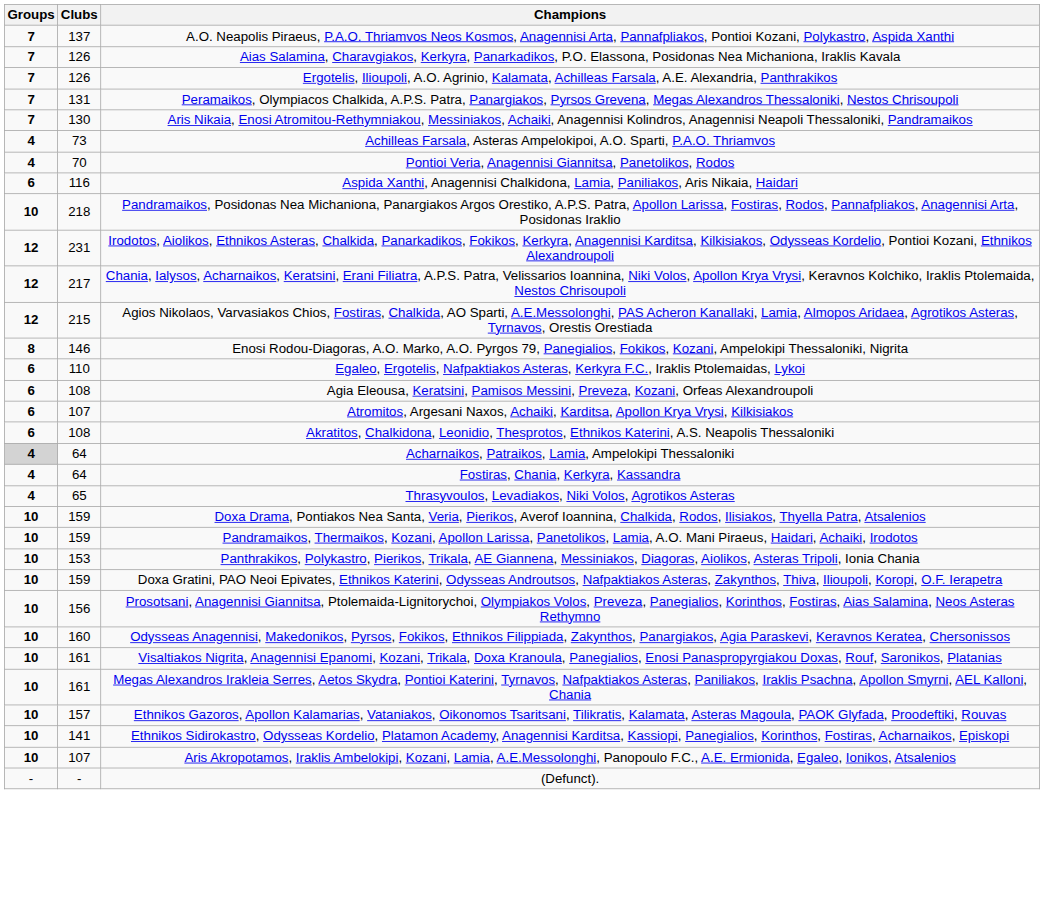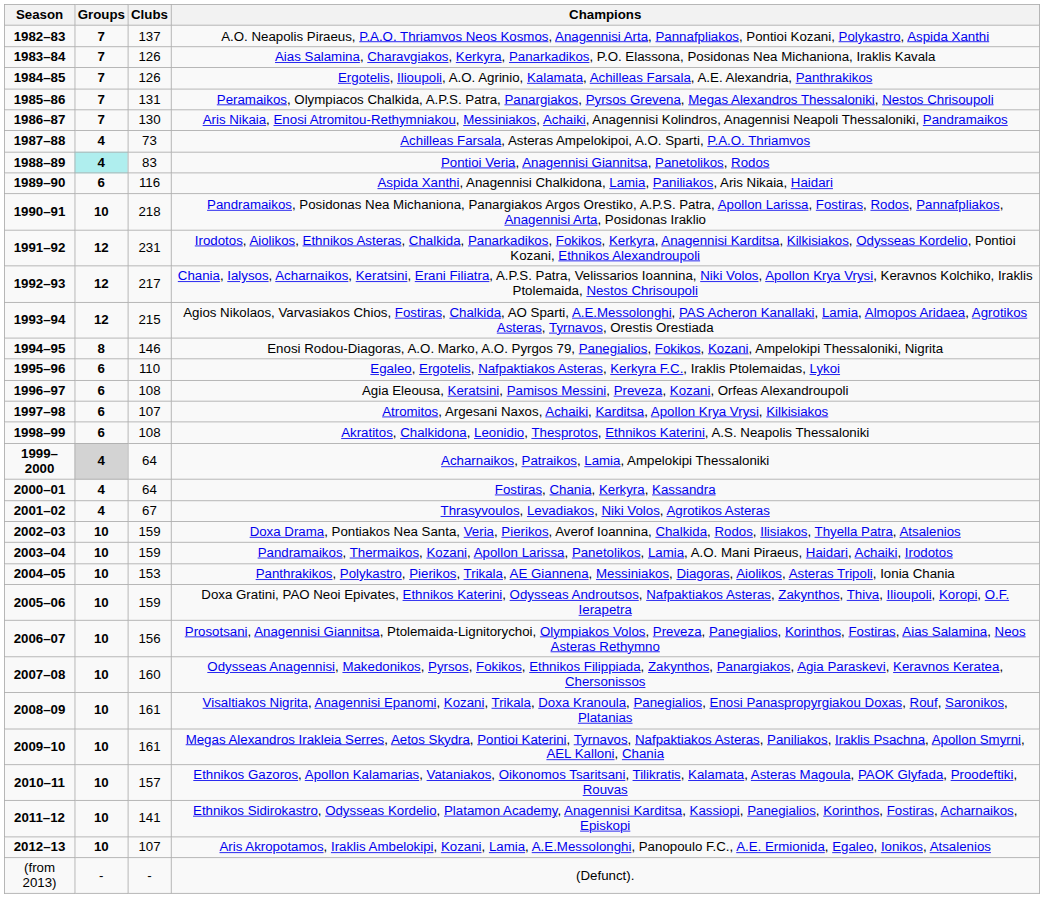+ column: Season | 1982–83 | 1983–84 | 1984–85 | 1985–86 | 1986–87 | 1987–88 | 1988–89 | 1989–90 | 1990–91 | 1991–92 | 1992–93 | 1993–94 | 1994–95 | 1995–96 | 1996–97 | 1997–98 | 1998–99 | 1999–2000 | 2000–01 | 2001–02 | 2002–03 | 2003–04 | 2004–05 | 2005–06 | 2006–07 | 2007–08 | 2008–09 | 2009–10 | 2010–11 | 2011–12 | 2012–13 | (from 2013)
Pontioi Veria, Anagennisi Giannitsa, Panetolikos, Rodos | Groups: no background -> paleturquoise background
Pontioi Veria, Anagennisi Giannitsa, Panetolikos, Rodos | Clubs: 70 -> 83
Thrasyvoulos, Levadiakos, Niki Volos, Agrotikos Asteras | Clubs: 65 -> 67
